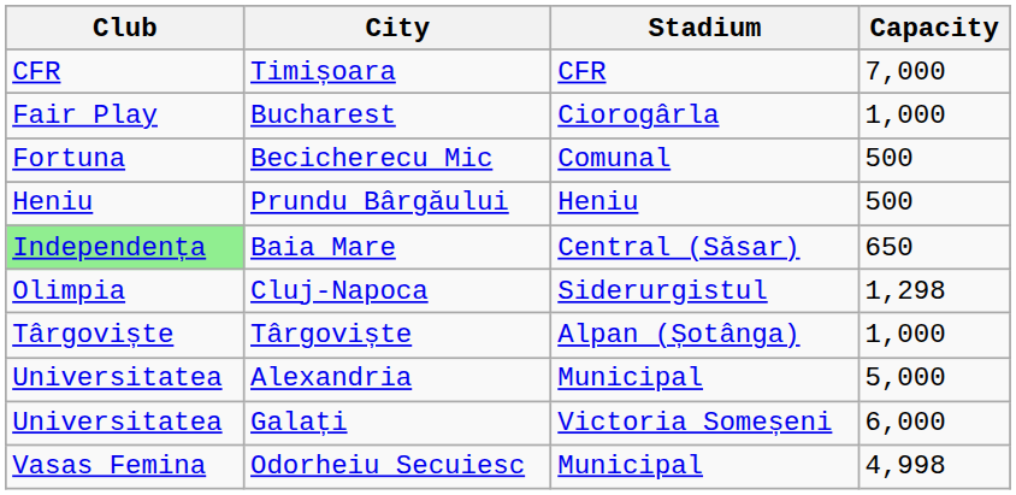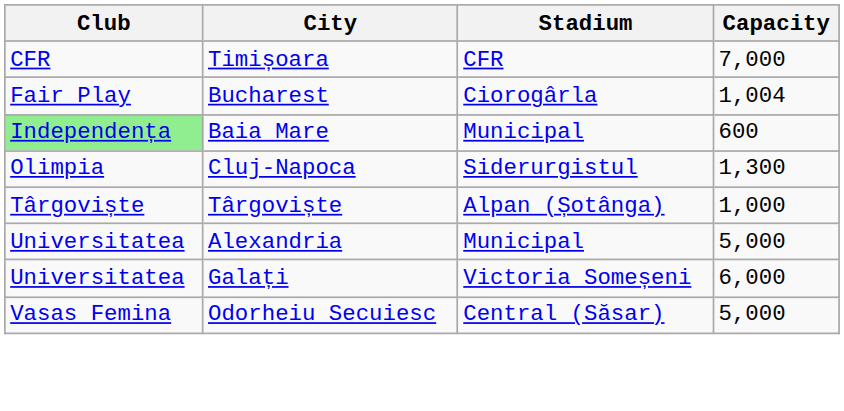Bucharest | Capacity: 1,000 -> 1,004
- row: Fortuna | Becicherecu Mic | Comunal | 500
- row: Heniu | Prundu Bârgăului | Heniu | 500
Baia Mare | Stadium: Central (Săsar) -> Municipal
Baia Mare | Capacity: 650 -> 600
Cluj-Napoca | Capacity: 1,298 -> 1,300
Odorheiu Secuiesc | Stadium: Municipal -> Central (Săsar)
Odorheiu Secuiesc | Capacity: 4,998 -> 5,000
